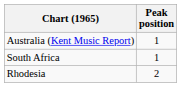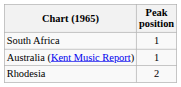rows swapped: Australia (Kent Music Report) <-> South Africa
